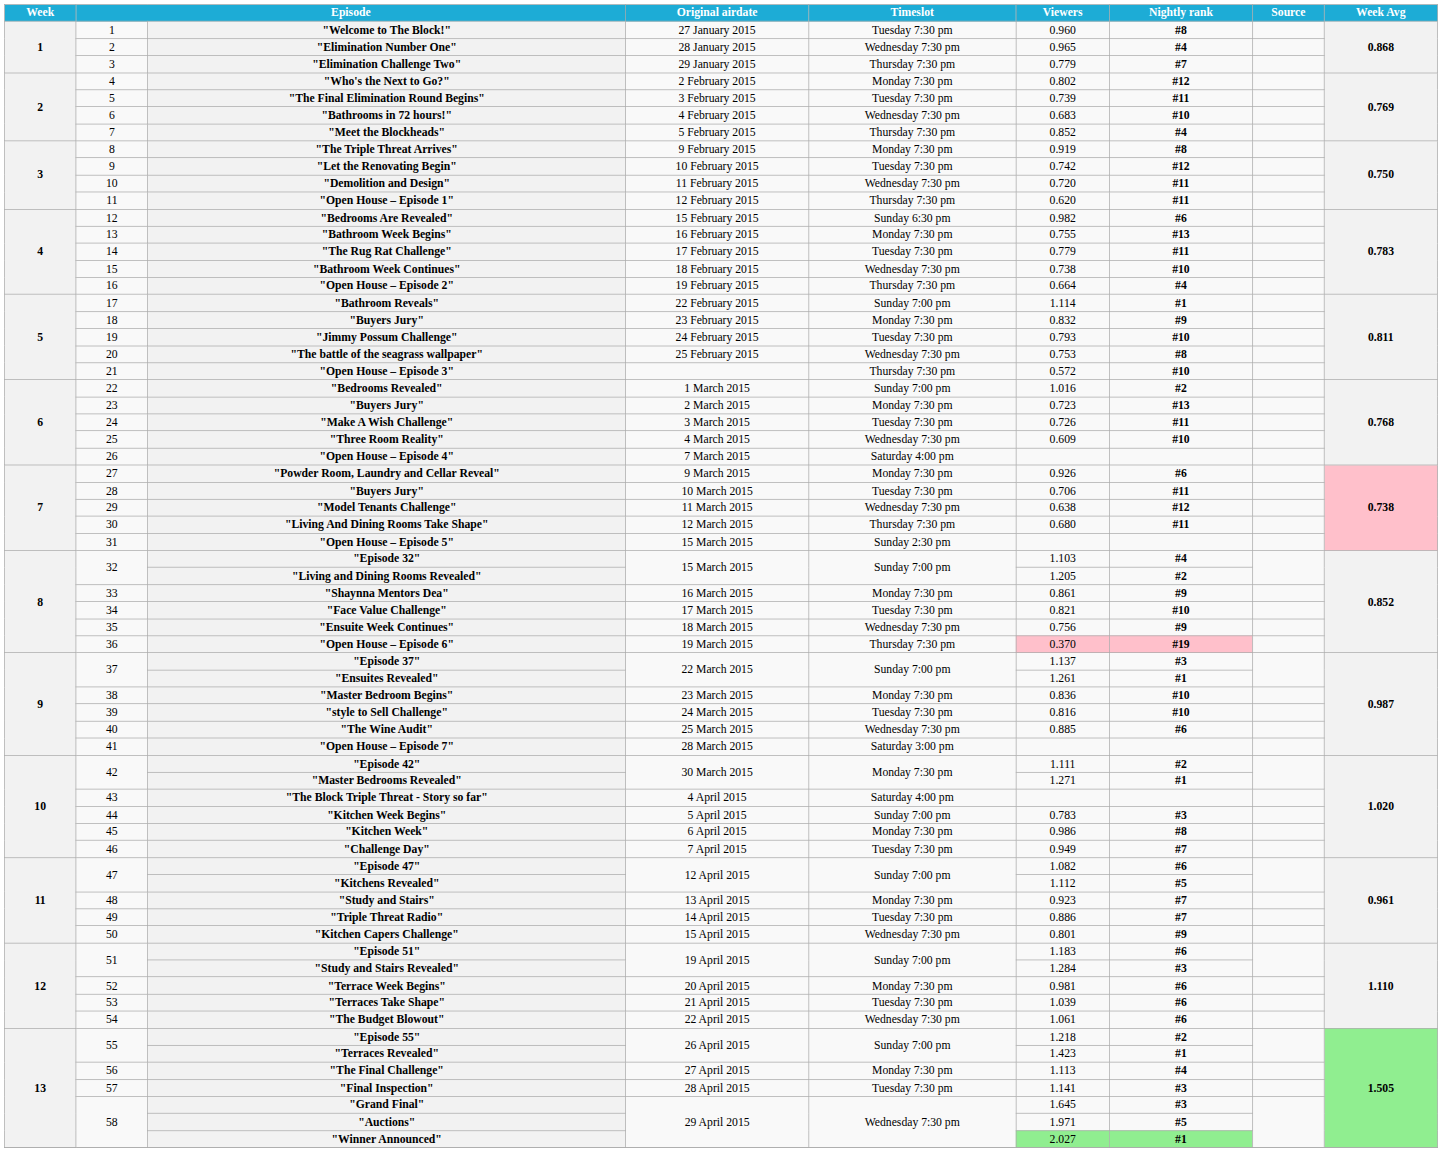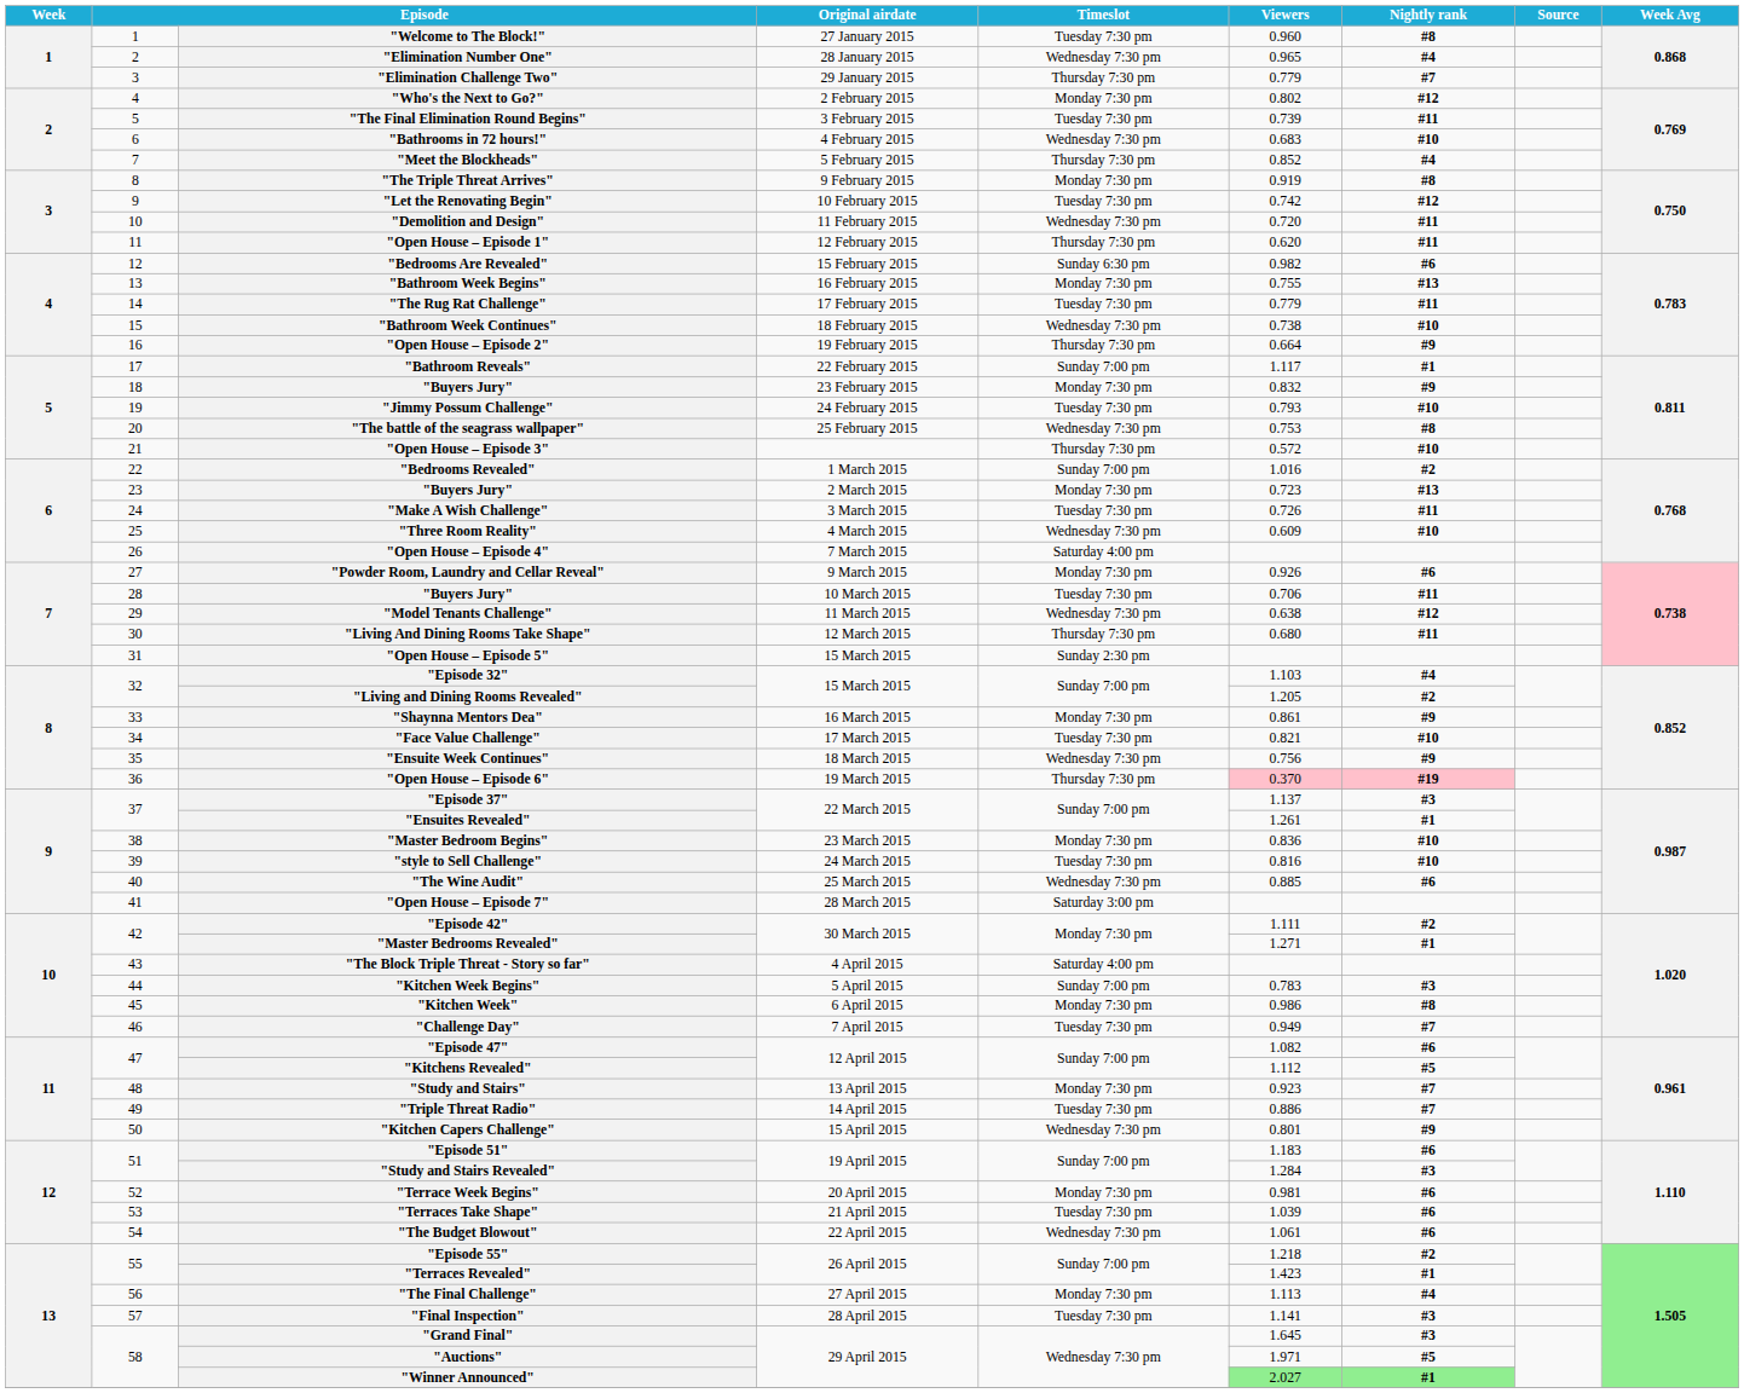"Open House – Episode 2" | Nightly rank: #4 -> #9
"Bathroom Reveals" | Viewers: 1.114 -> 1.117
